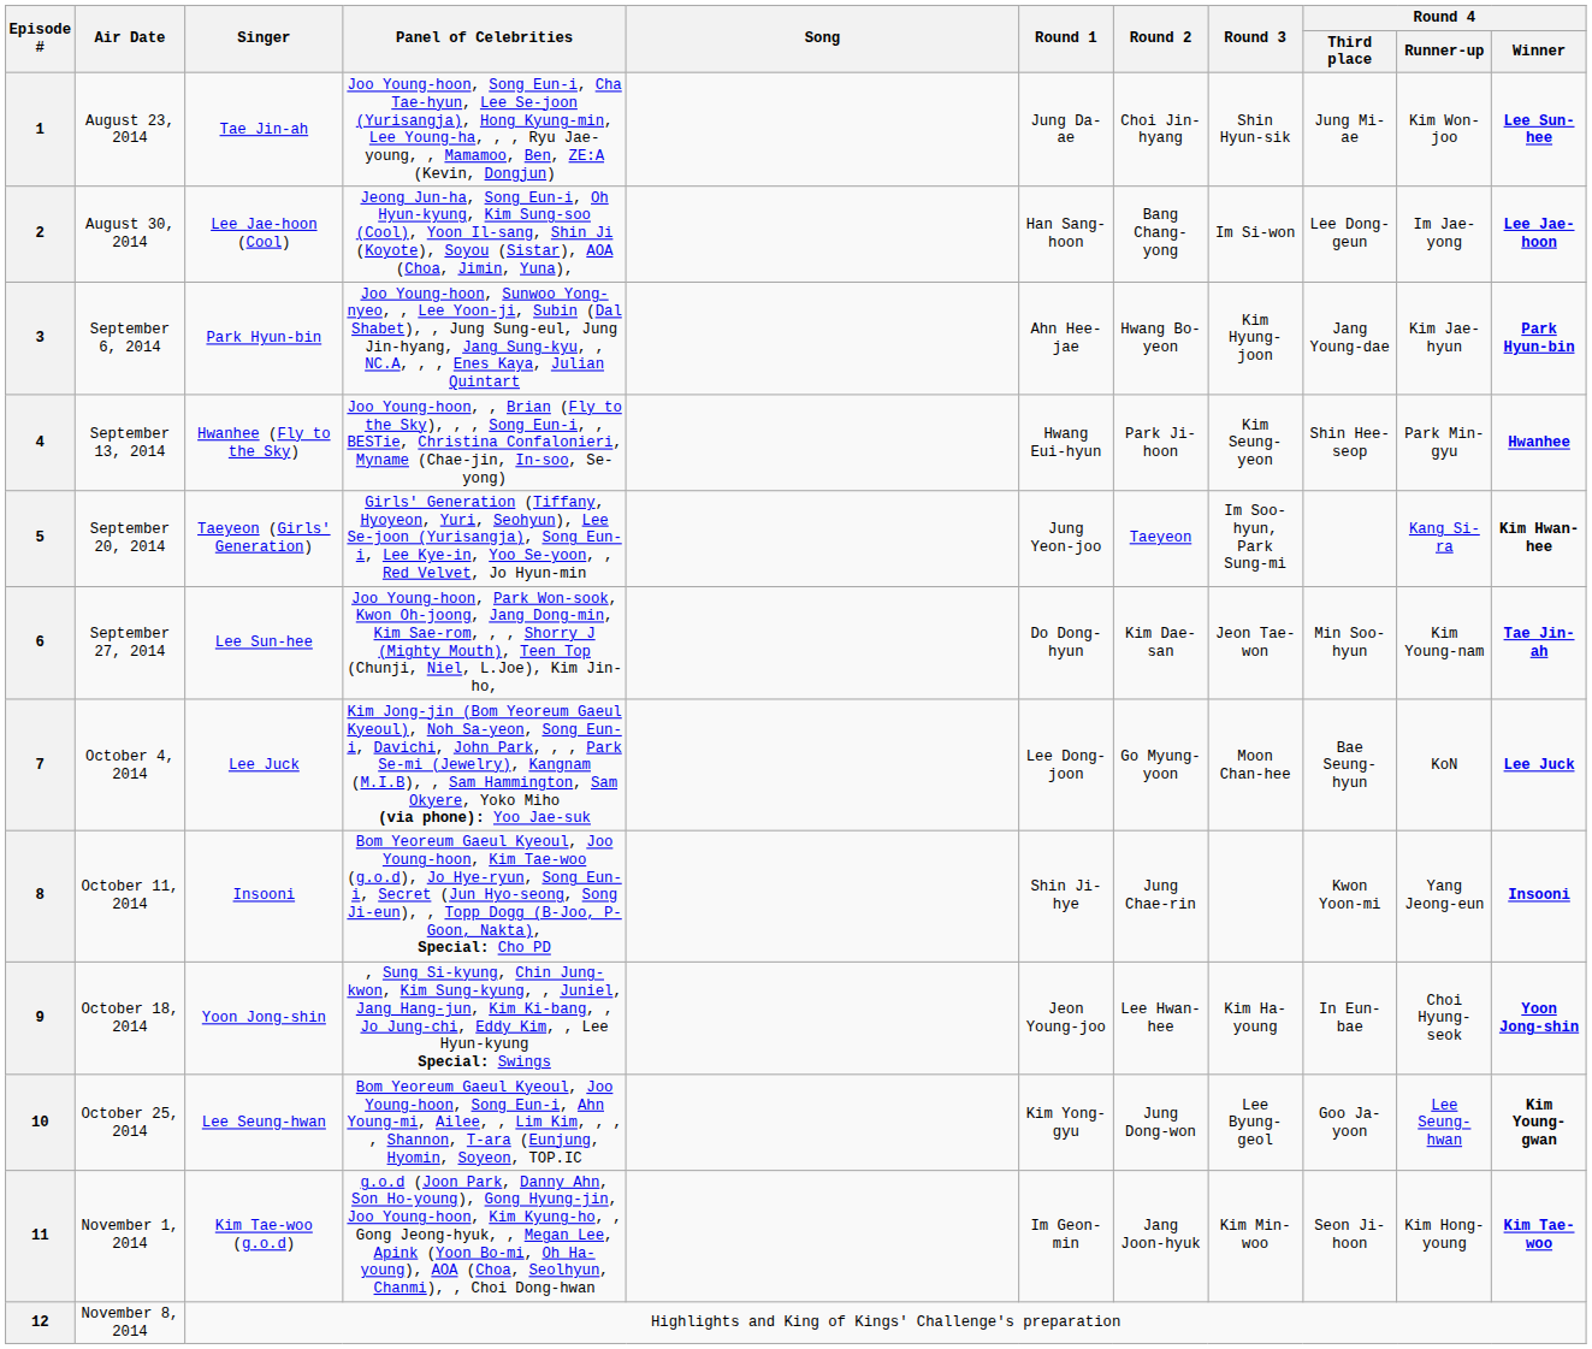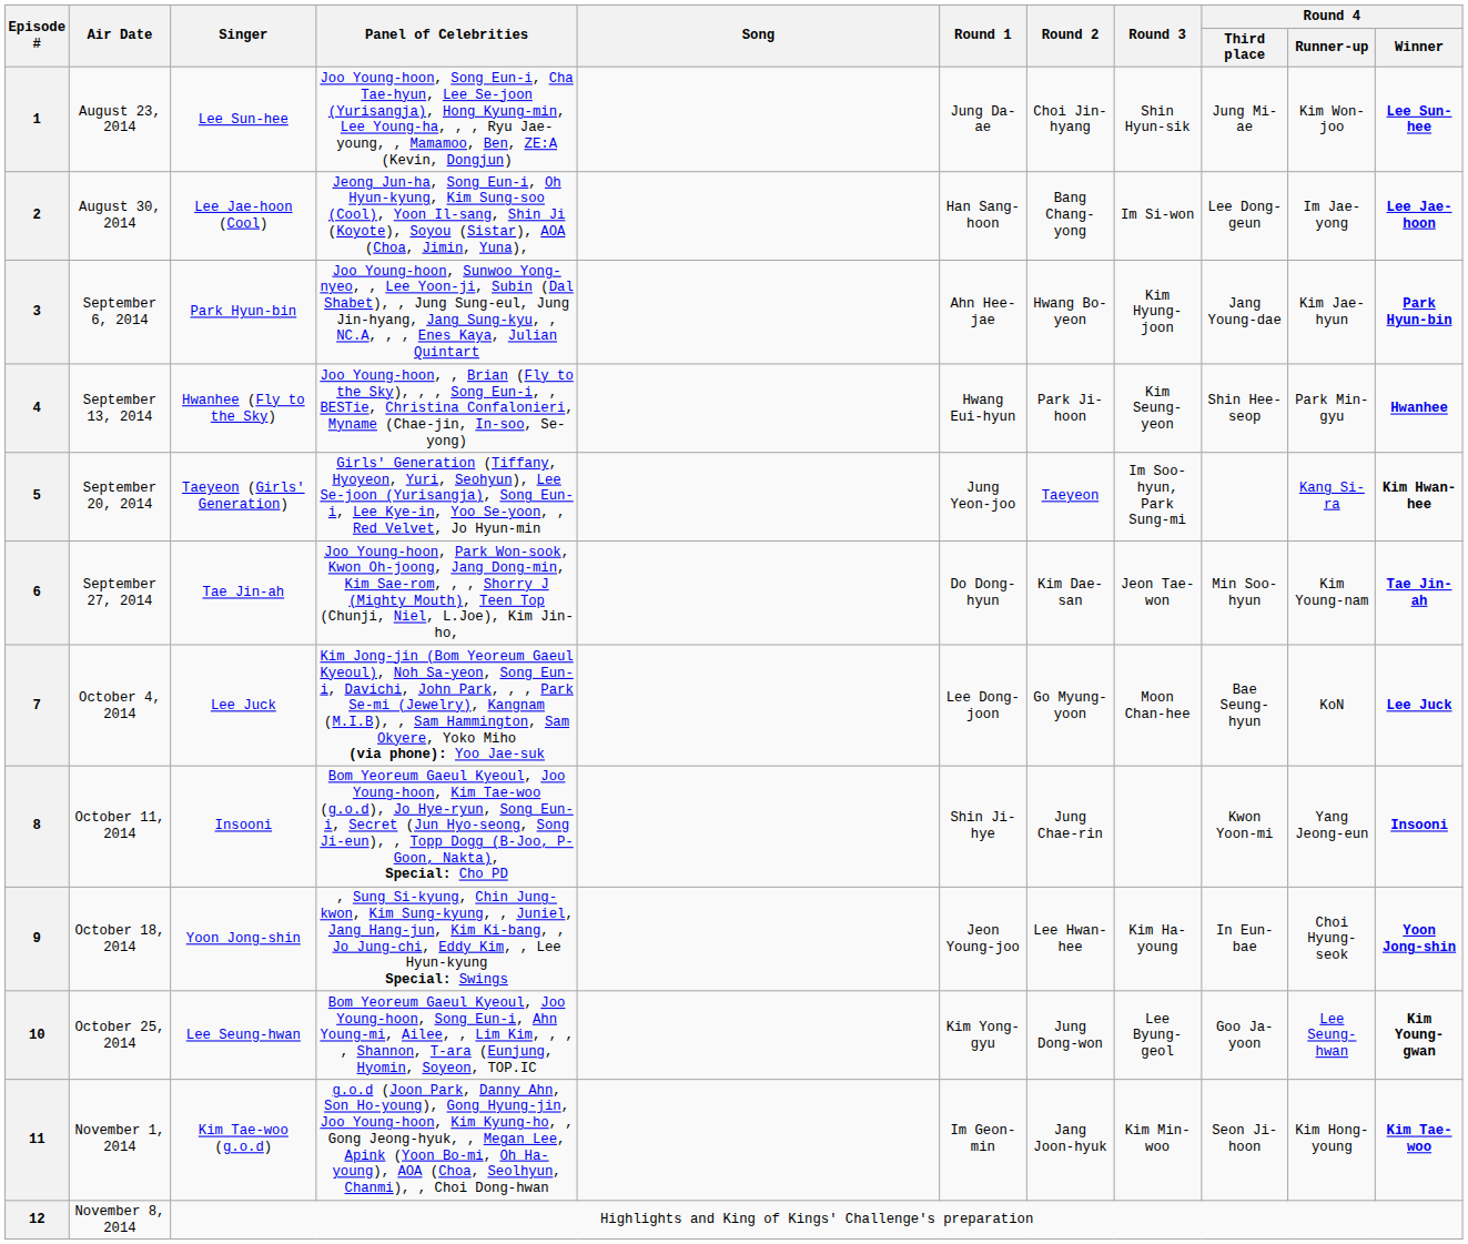1 | Singer: Tae Jin-ah -> Lee Sun-hee
6 | Singer: Lee Sun-hee -> Tae Jin-ah
